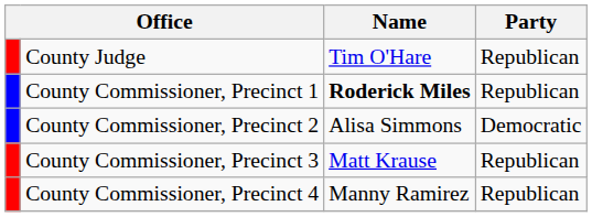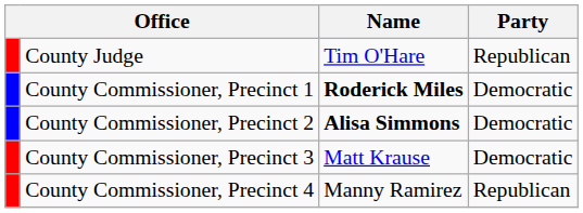County Commissioner, Precinct 1 | Party: Republican -> Democratic
County Commissioner, Precinct 2 | Name: normal -> bold
County Commissioner, Precinct 3 | Party: Republican -> Democratic
